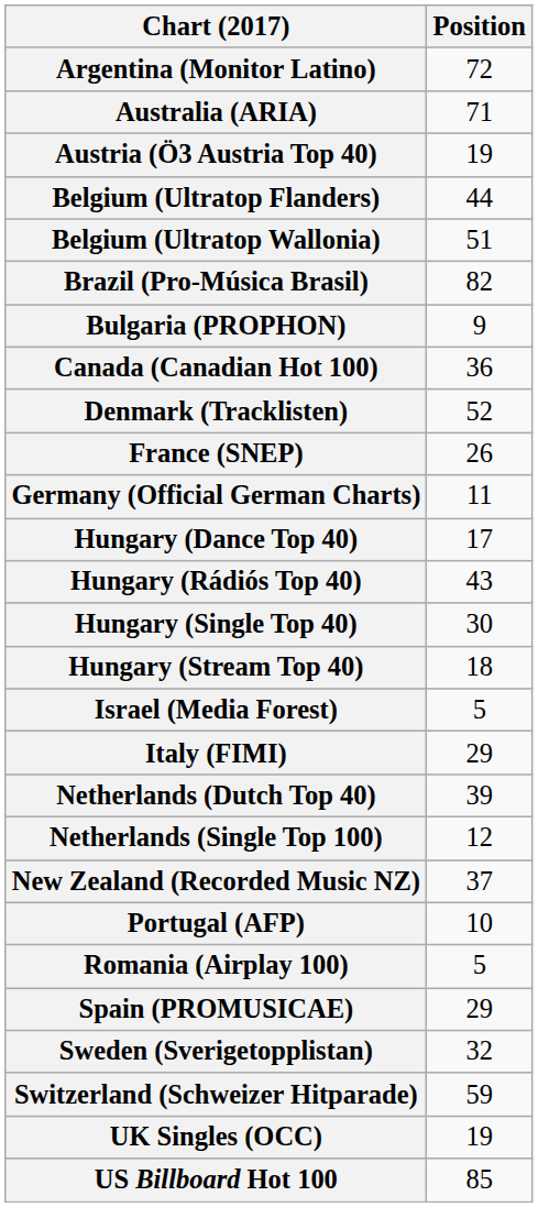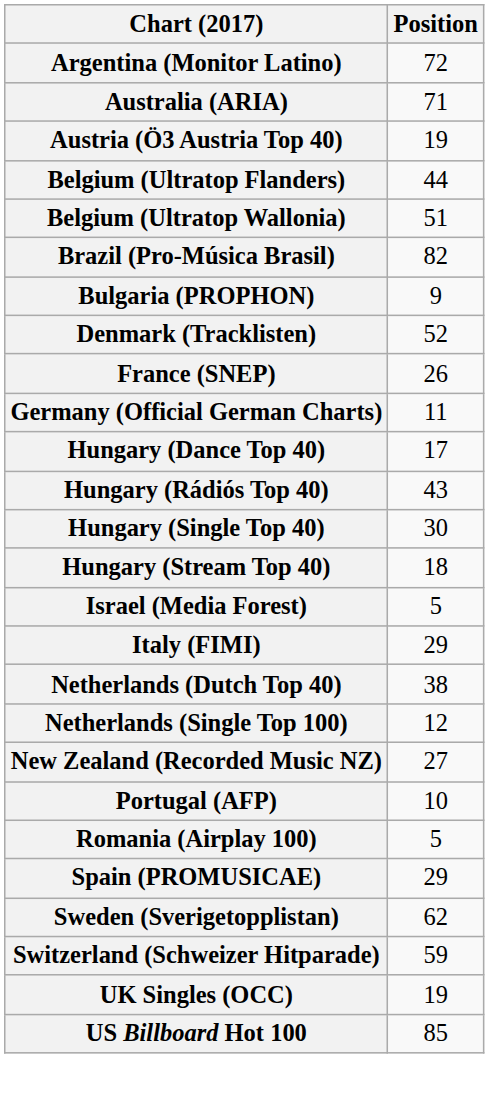- row: Canada (Canadian Hot 100) | 36
Netherlands (Dutch Top 40) | Position: 39 -> 38
New Zealand (Recorded Music NZ) | Position: 37 -> 27
Sweden (Sverigetopplistan) | Position: 32 -> 62
